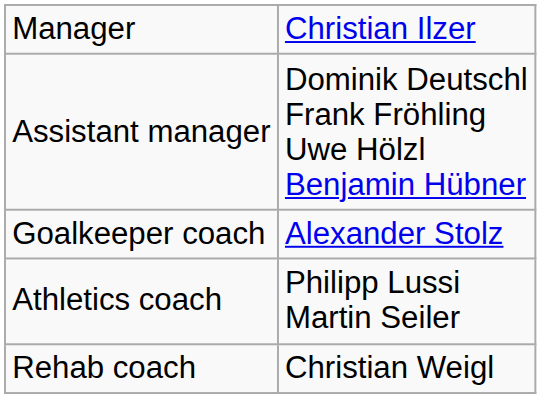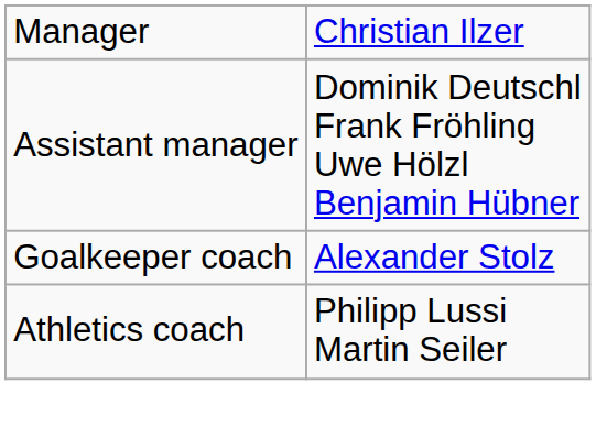- row: Rehab coach | Christian Weigl
